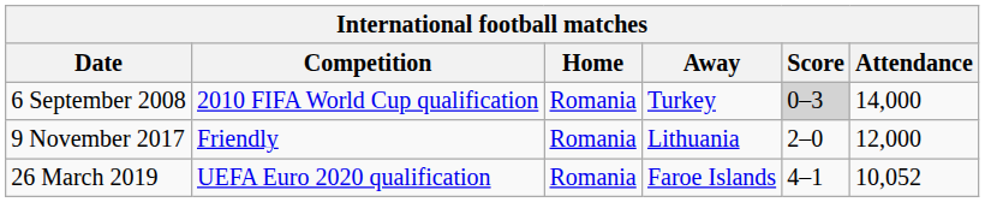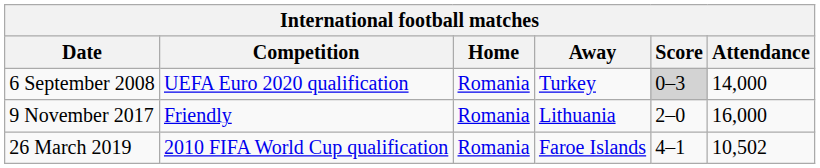6 September 2008 | Competition: 2010 FIFA World Cup qualification -> UEFA Euro 2020 qualification
9 November 2017 | Attendance: 12,000 -> 16,000
26 March 2019 | Competition: UEFA Euro 2020 qualification -> 2010 FIFA World Cup qualification
26 March 2019 | Attendance: 10,052 -> 10,502
